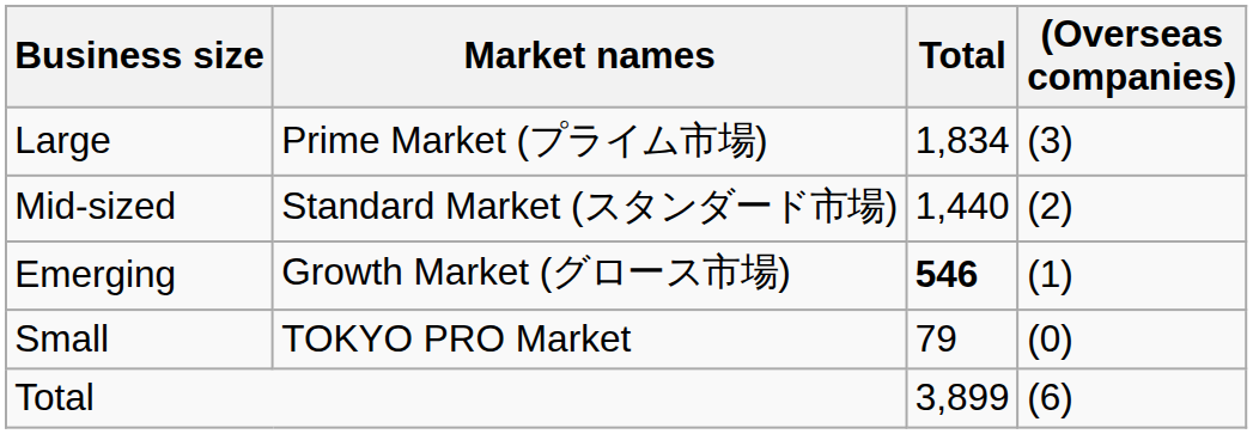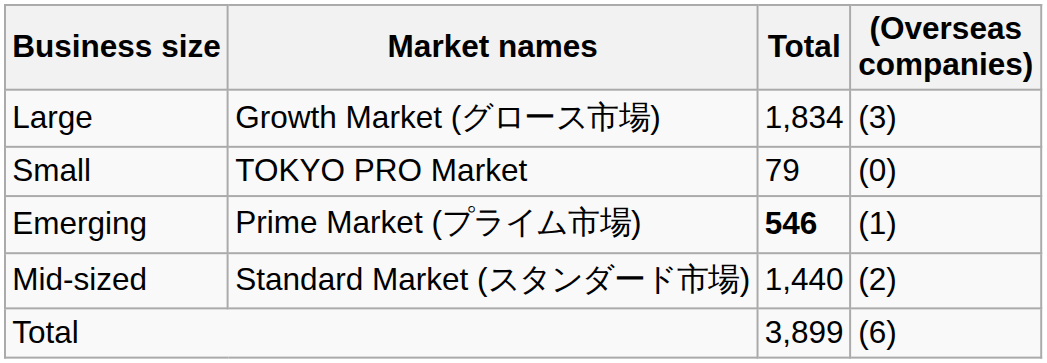Large | Market names: Prime Market (プライム市場) -> Growth Market (グロース市場)
rows swapped: Mid-sized <-> Small
Emerging | Market names: Growth Market (グロース市場) -> Prime Market (プライム市場)
